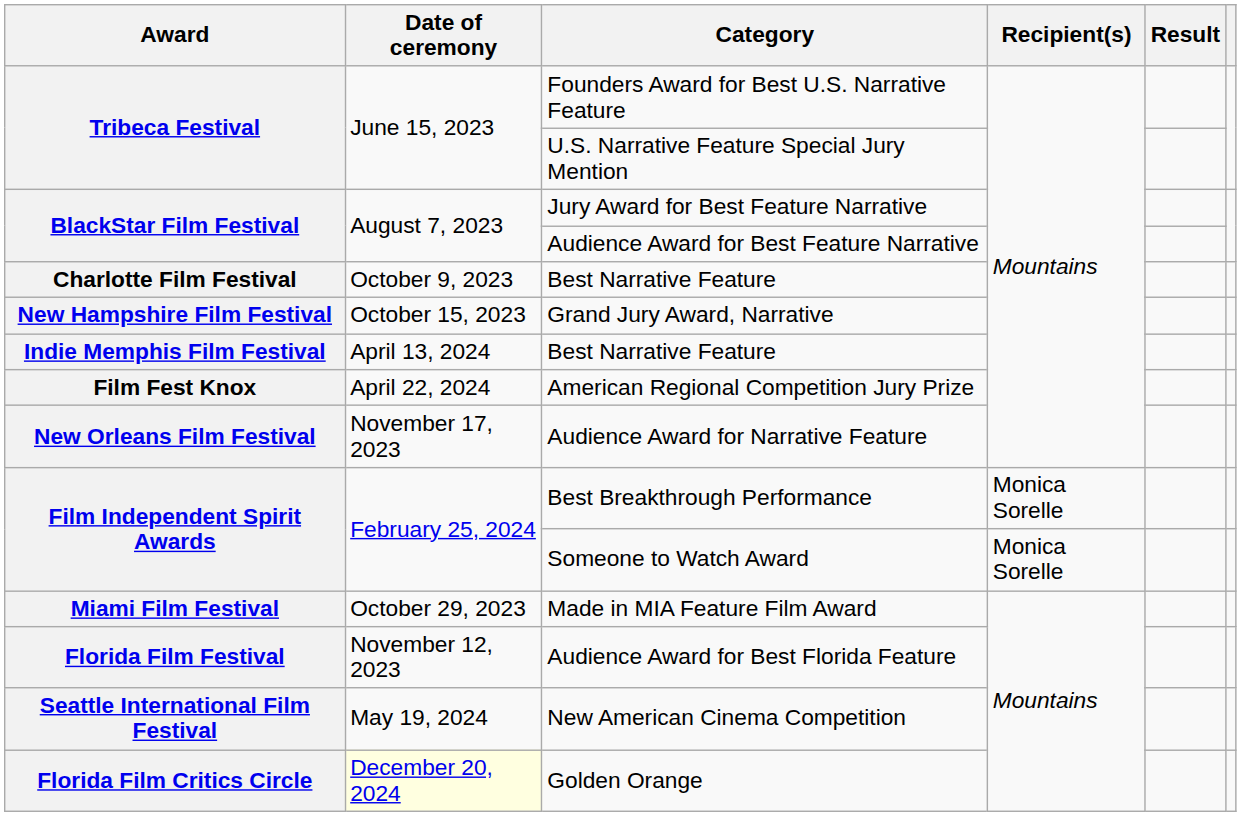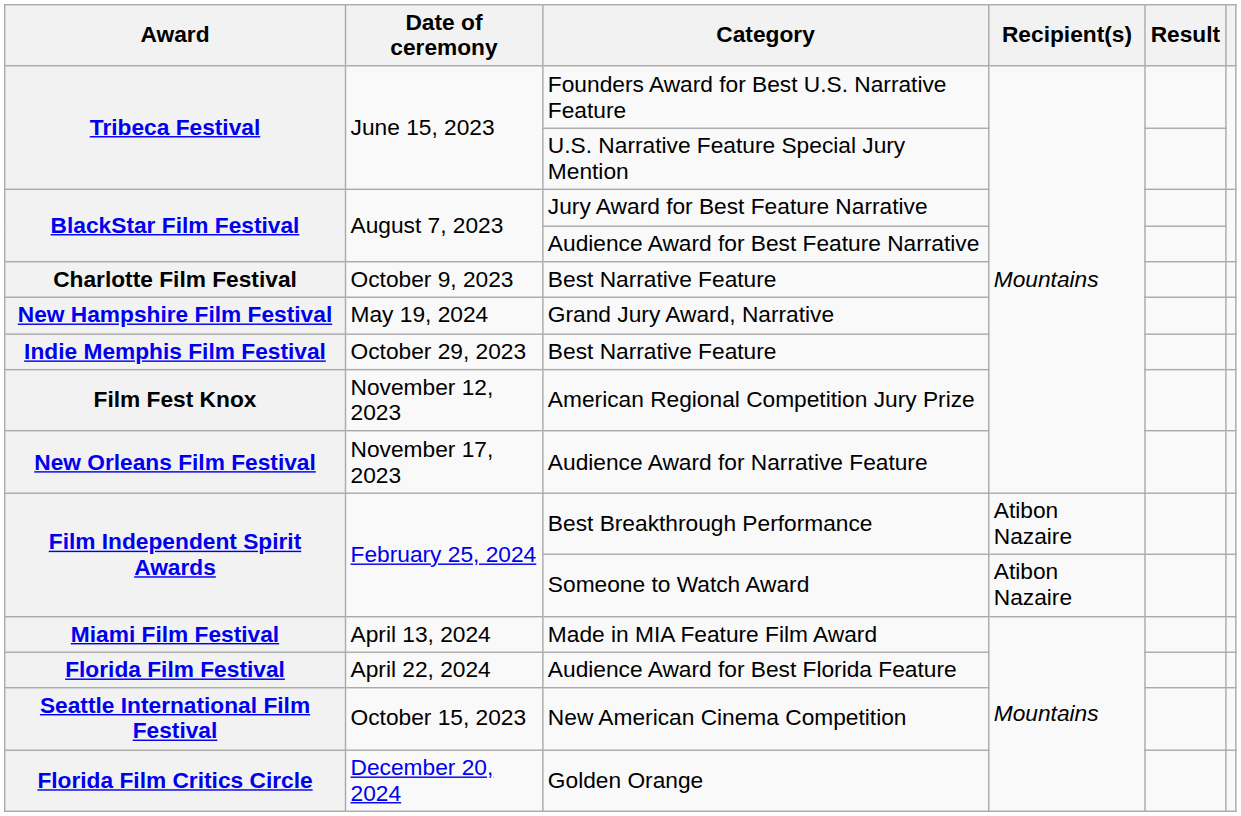Grand Jury Award, Narrative | Date of ceremony: October 15, 2023 -> May 19, 2024
Indie Memphis Film Festival / Best Narrative Feature | Date of ceremony: April 13, 2024 -> October 29, 2023
American Regional Competition Jury Prize | Date of ceremony: April 22, 2024 -> November 12, 2023
Best Breakthrough Performance | Recipient(s): Monica Sorelle -> Atibon Nazaire
Someone to Watch Award | Recipient(s): Monica Sorelle -> Atibon Nazaire
Made in MIA Feature Film Award | Date of ceremony: October 29, 2023 -> April 13, 2024
Audience Award for Best Florida Feature | Date of ceremony: November 12, 2023 -> April 22, 2024
New American Cinema Competition | Date of ceremony: May 19, 2024 -> October 15, 2023
Golden Orange | Date of ceremony: lightyellow background -> no background
